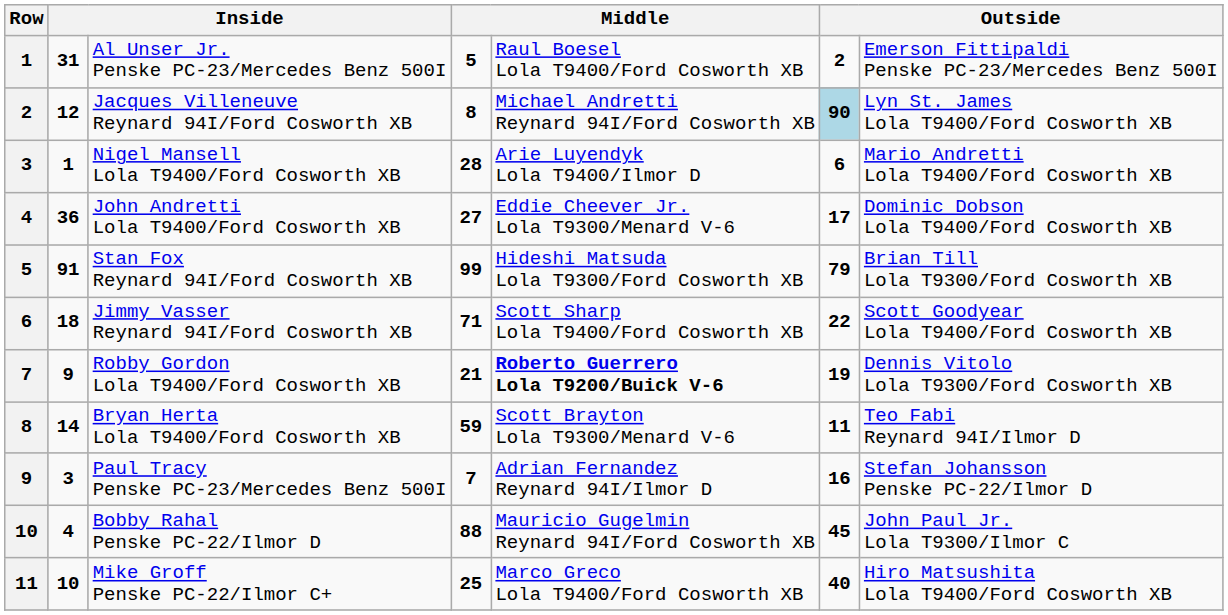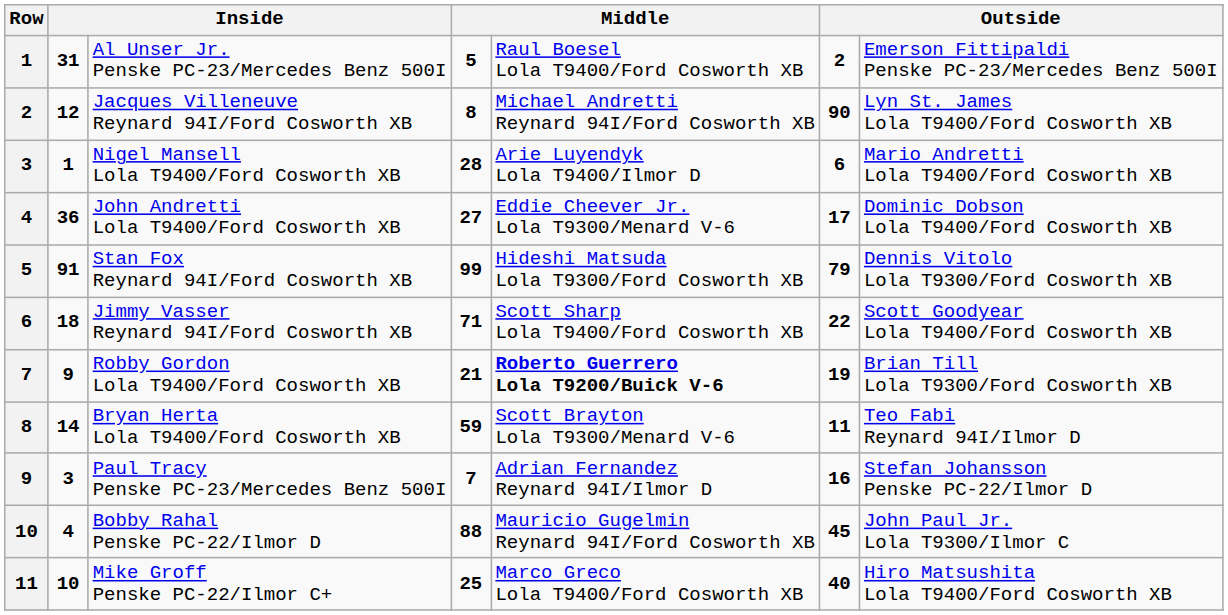Jacques Villeneuve Reynard 94I/Ford Cosworth XB | column 6: lightblue background -> no background
Stan Fox Reynard 94I/Ford Cosworth XB | column 7: Brian Till Lola T9300/Ford Cosworth XB -> Dennis Vitolo Lola T9300/Ford Cosworth XB
Robby Gordon Lola T9400/Ford Cosworth XB | column 7: Dennis Vitolo Lola T9300/Ford Cosworth XB -> Brian Till Lola T9300/Ford Cosworth XB
